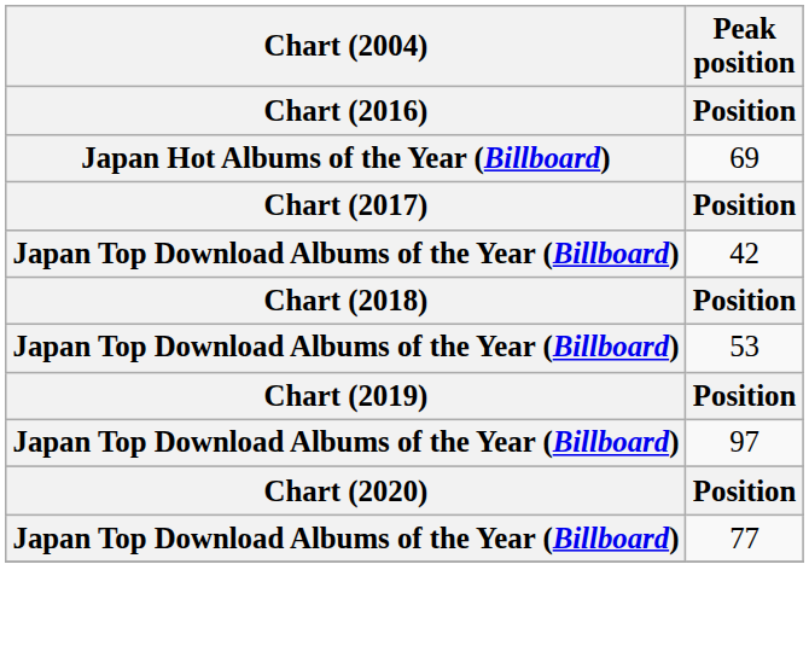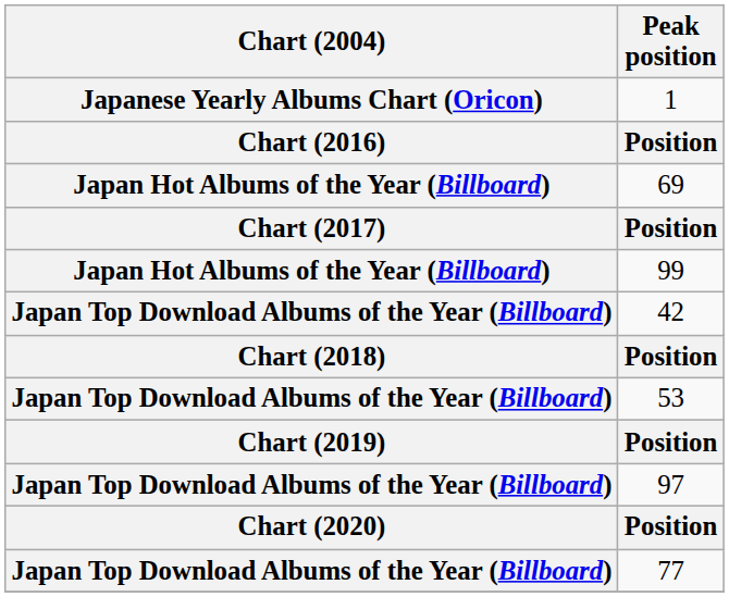+ row: Japanese Yearly Albums Chart (Oricon) | 1
+ row: Japan Hot Albums of the Year (Billboard) | 99
